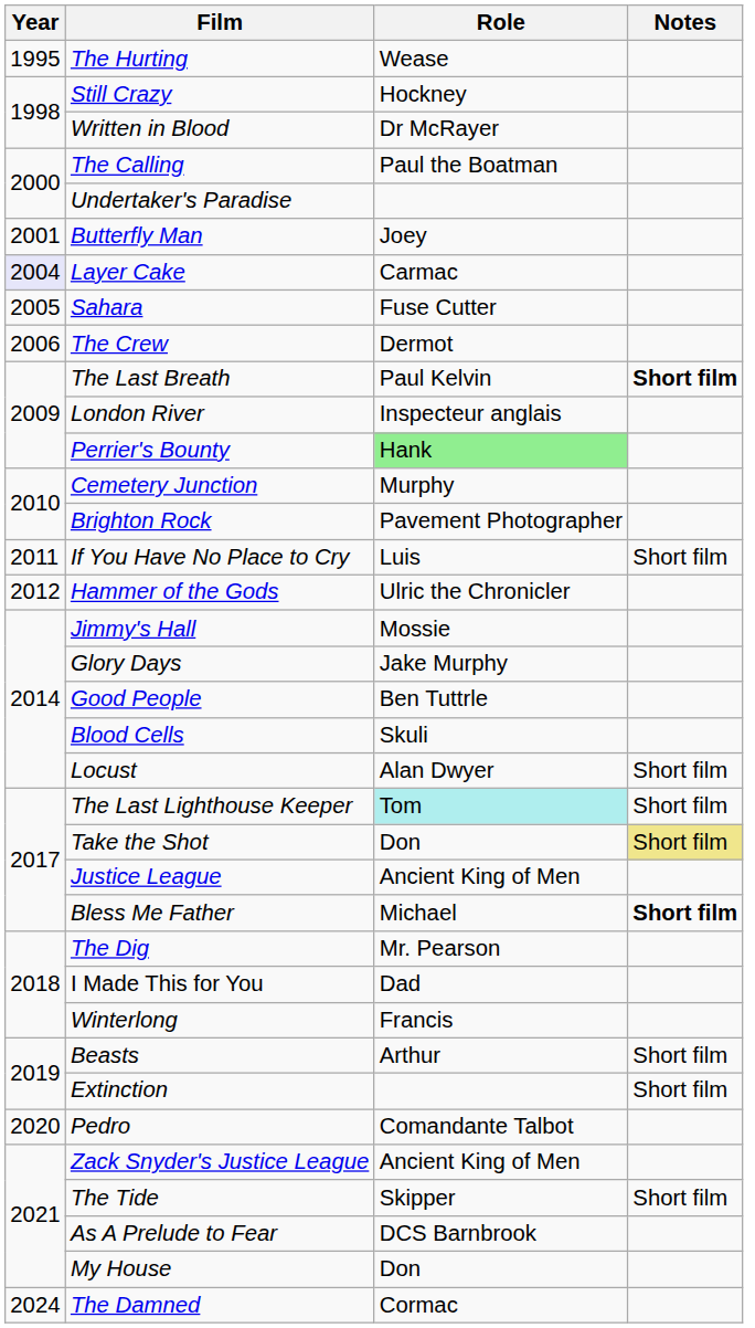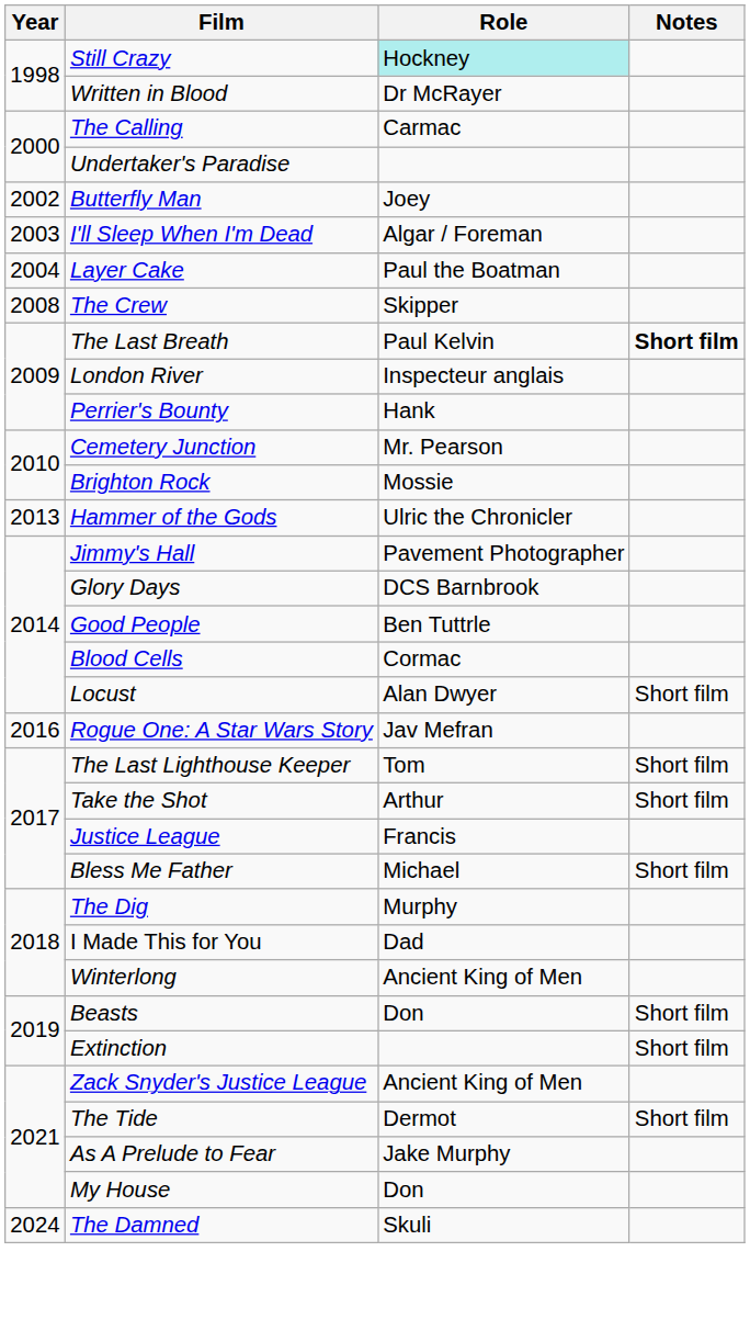- row: 1995 | The Hurting | Wease
Still Crazy | Role: no background -> paleturquoise background
The Calling | Role: Paul the Boatman -> Carmac
Butterfly Man | Year: 2001 -> 2002
+ row: 2003 | I'll Sleep When I'm Dead | Algar / Foreman
Layer Cake | Year: lavender background -> no background
Layer Cake | Role: Carmac -> Paul the Boatman
- row: 2005 | Sahara | Fuse Cutter
The Crew | Year: 2006 -> 2008
The Crew | Role: Dermot -> Skipper
Perrier's Bounty | Role: lightgreen background -> no background
Cemetery Junction | Role: Murphy -> Mr. Pearson
Brighton Rock | Role: Pavement Photographer -> Mossie
- row: 2011 | If You Have No Place to Cry | Luis | Short film
Hammer of the Gods | Year: 2012 -> 2013
Jimmy's Hall | Role: Mossie -> Pavement Photographer
Glory Days | Role: Jake Murphy -> DCS Barnbrook
Blood Cells | Role: Skuli -> Cormac
+ row: 2016 | Rogue One: A Star Wars Story | Jav Mefran
The Last Lighthouse Keeper | Role: paleturquoise background -> no background
Take the Shot | Role: Don -> Arthur
Take the Shot | Notes: khaki background -> no background
Justice League | Role: Ancient King of Men -> Francis
Bless Me Father | Notes: bold -> normal
The Dig | Role: Mr. Pearson -> Murphy
Winterlong | Role: Francis -> Ancient King of Men
Beasts | Role: Arthur -> Don
- row: 2020 | Pedro | Comandante Talbot
The Tide | Role: Skipper -> Dermot
As A Prelude to Fear | Role: DCS Barnbrook -> Jake Murphy
The Damned | Role: Cormac -> Skuli
